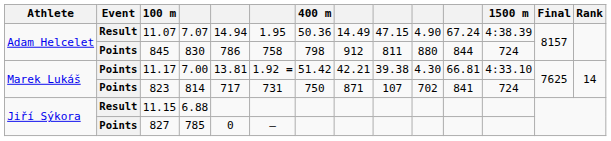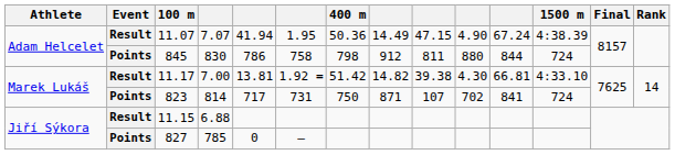11.07 | column 5: 14.94 -> 41.94
11.17 | Event: Points -> Result
11.17 | column 8: 42.21 -> 14.82
